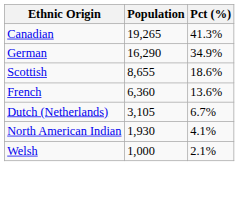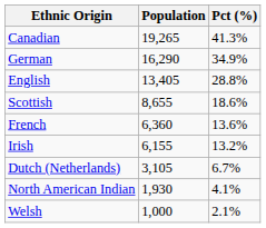+ row: English | 13,405 | 28.8%
+ row: Irish | 6,155 | 13.2%
